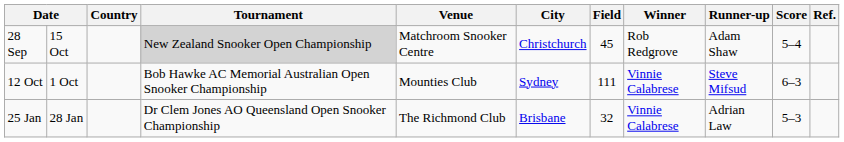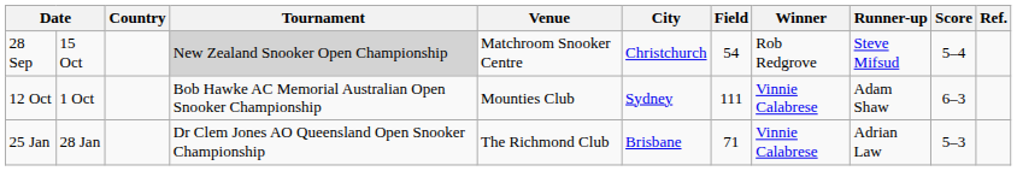28 Sep | Field: 45 -> 54
28 Sep | Runner-up: Adam Shaw -> Steve Mifsud
12 Oct | Runner-up: Steve Mifsud -> Adam Shaw
25 Jan | Field: 32 -> 71
